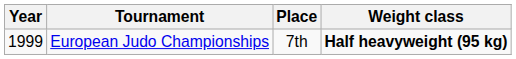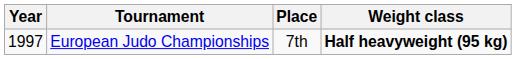European Judo Championships | Year: 1999 -> 1997
